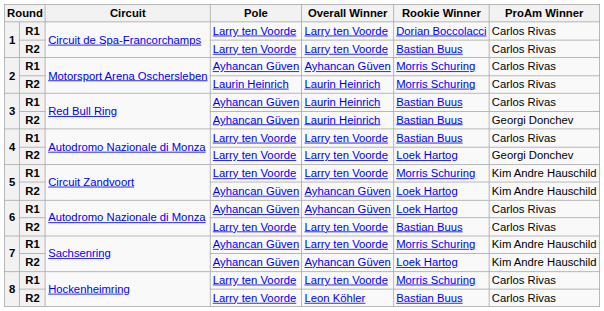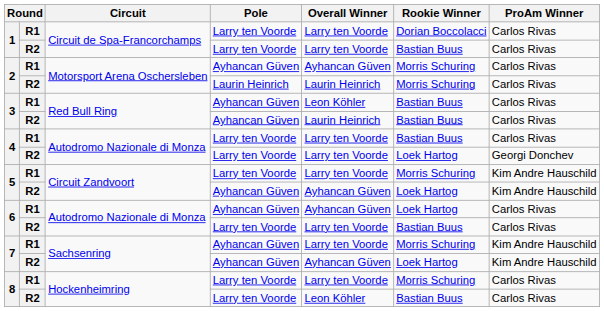3 / R1 | Overall Winner: Laurin Heinrich -> Leon Köhler
3 / R2 | ProAm Winner: Georgi Donchev -> Carlos Rivas
